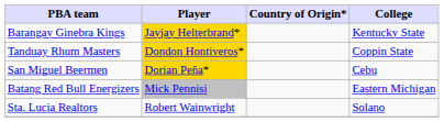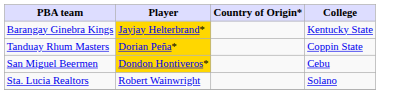Tanduay Rhum Masters | Player: Dondon Hontiveros* -> Dorian Peña*
San Miguel Beermen | Player: Dorian Peña* -> Dondon Hontiveros*
- row: Batang Red Bull Energizers | Mick Pennisi | Eastern Michigan
